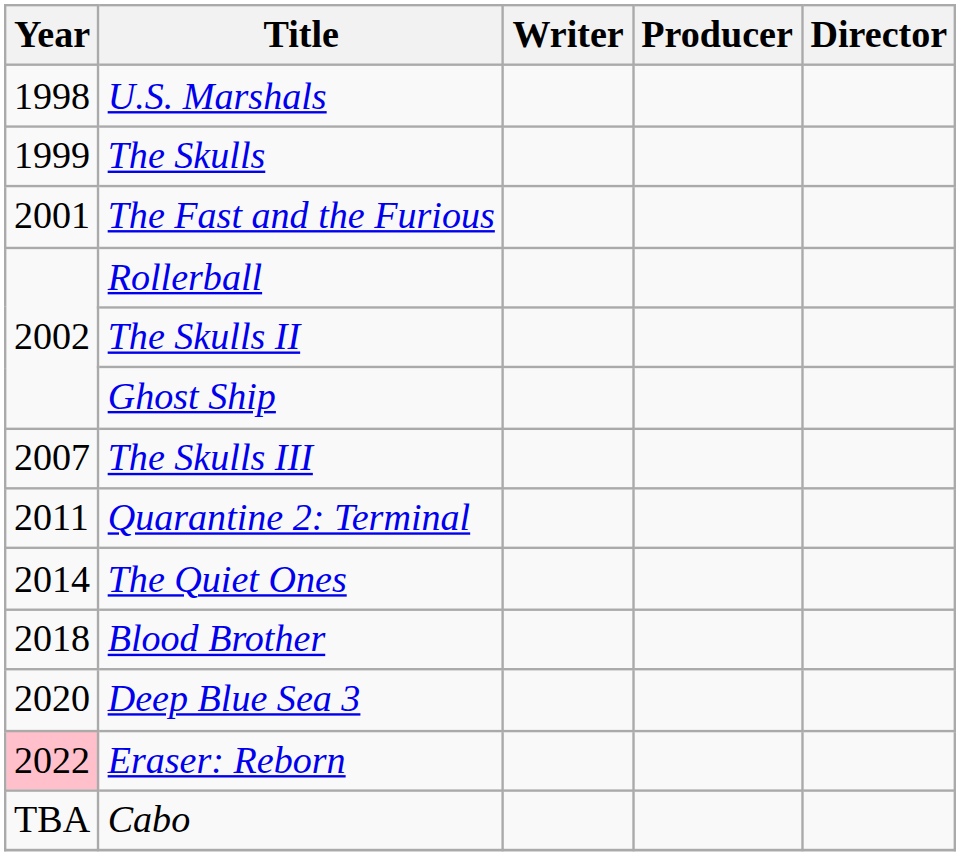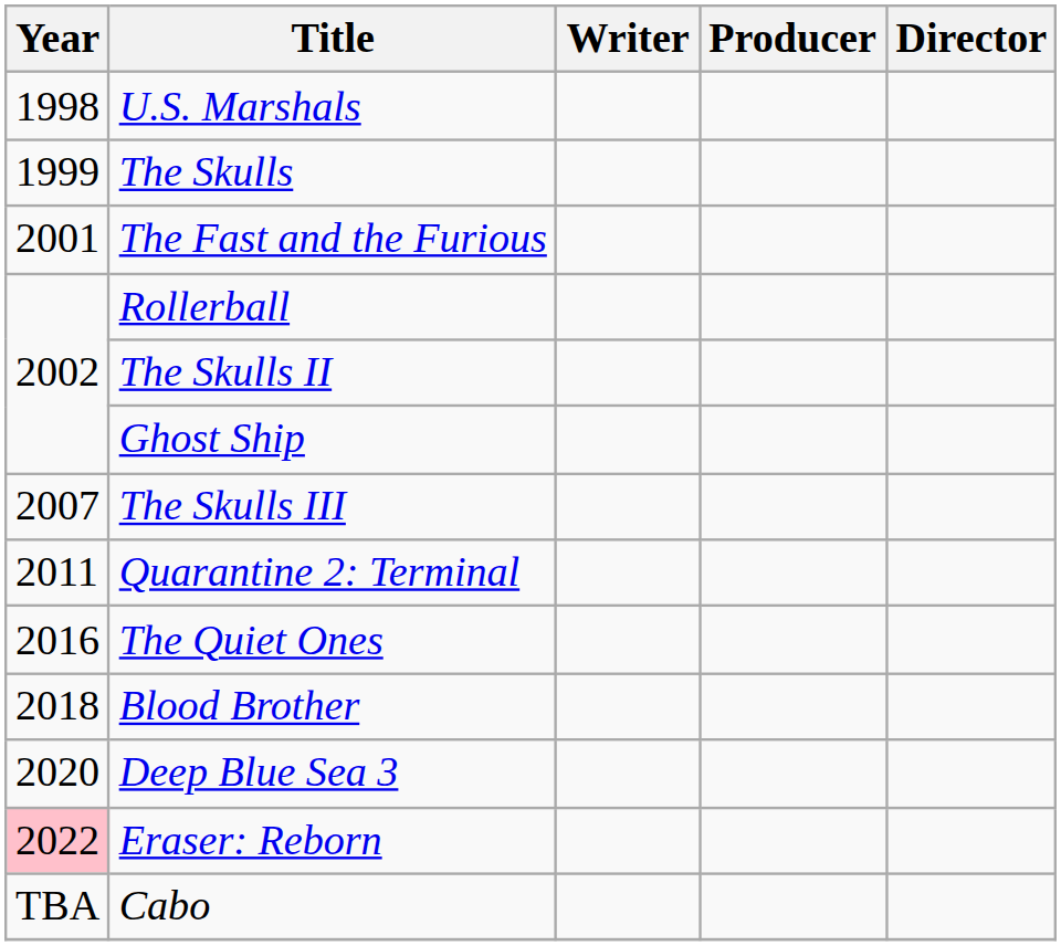The Quiet Ones | Year: 2014 -> 2016
